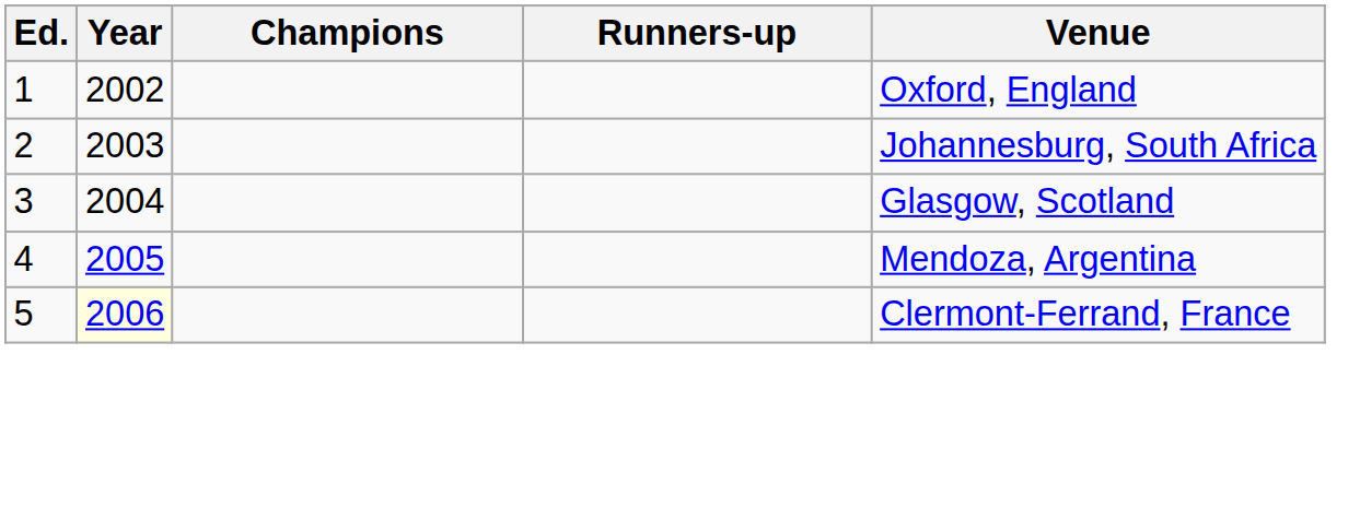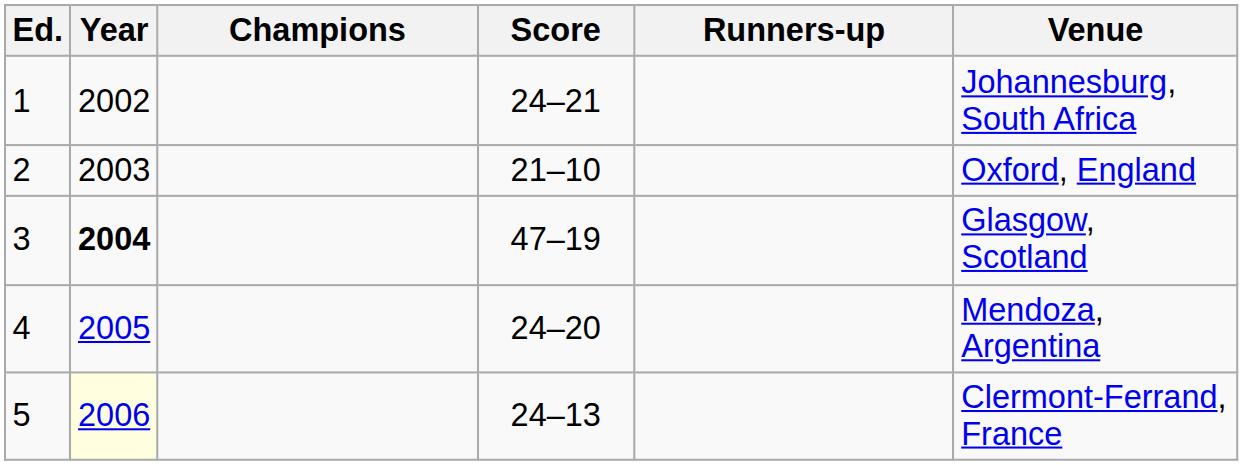+ column: Score | 24–21 | 21–10 | 47–19 | 24–20 | 24–13
1 | Venue: Oxford, England -> Johannesburg, South Africa
2 | Venue: Johannesburg, South Africa -> Oxford, England
3 | Year: normal -> bold
